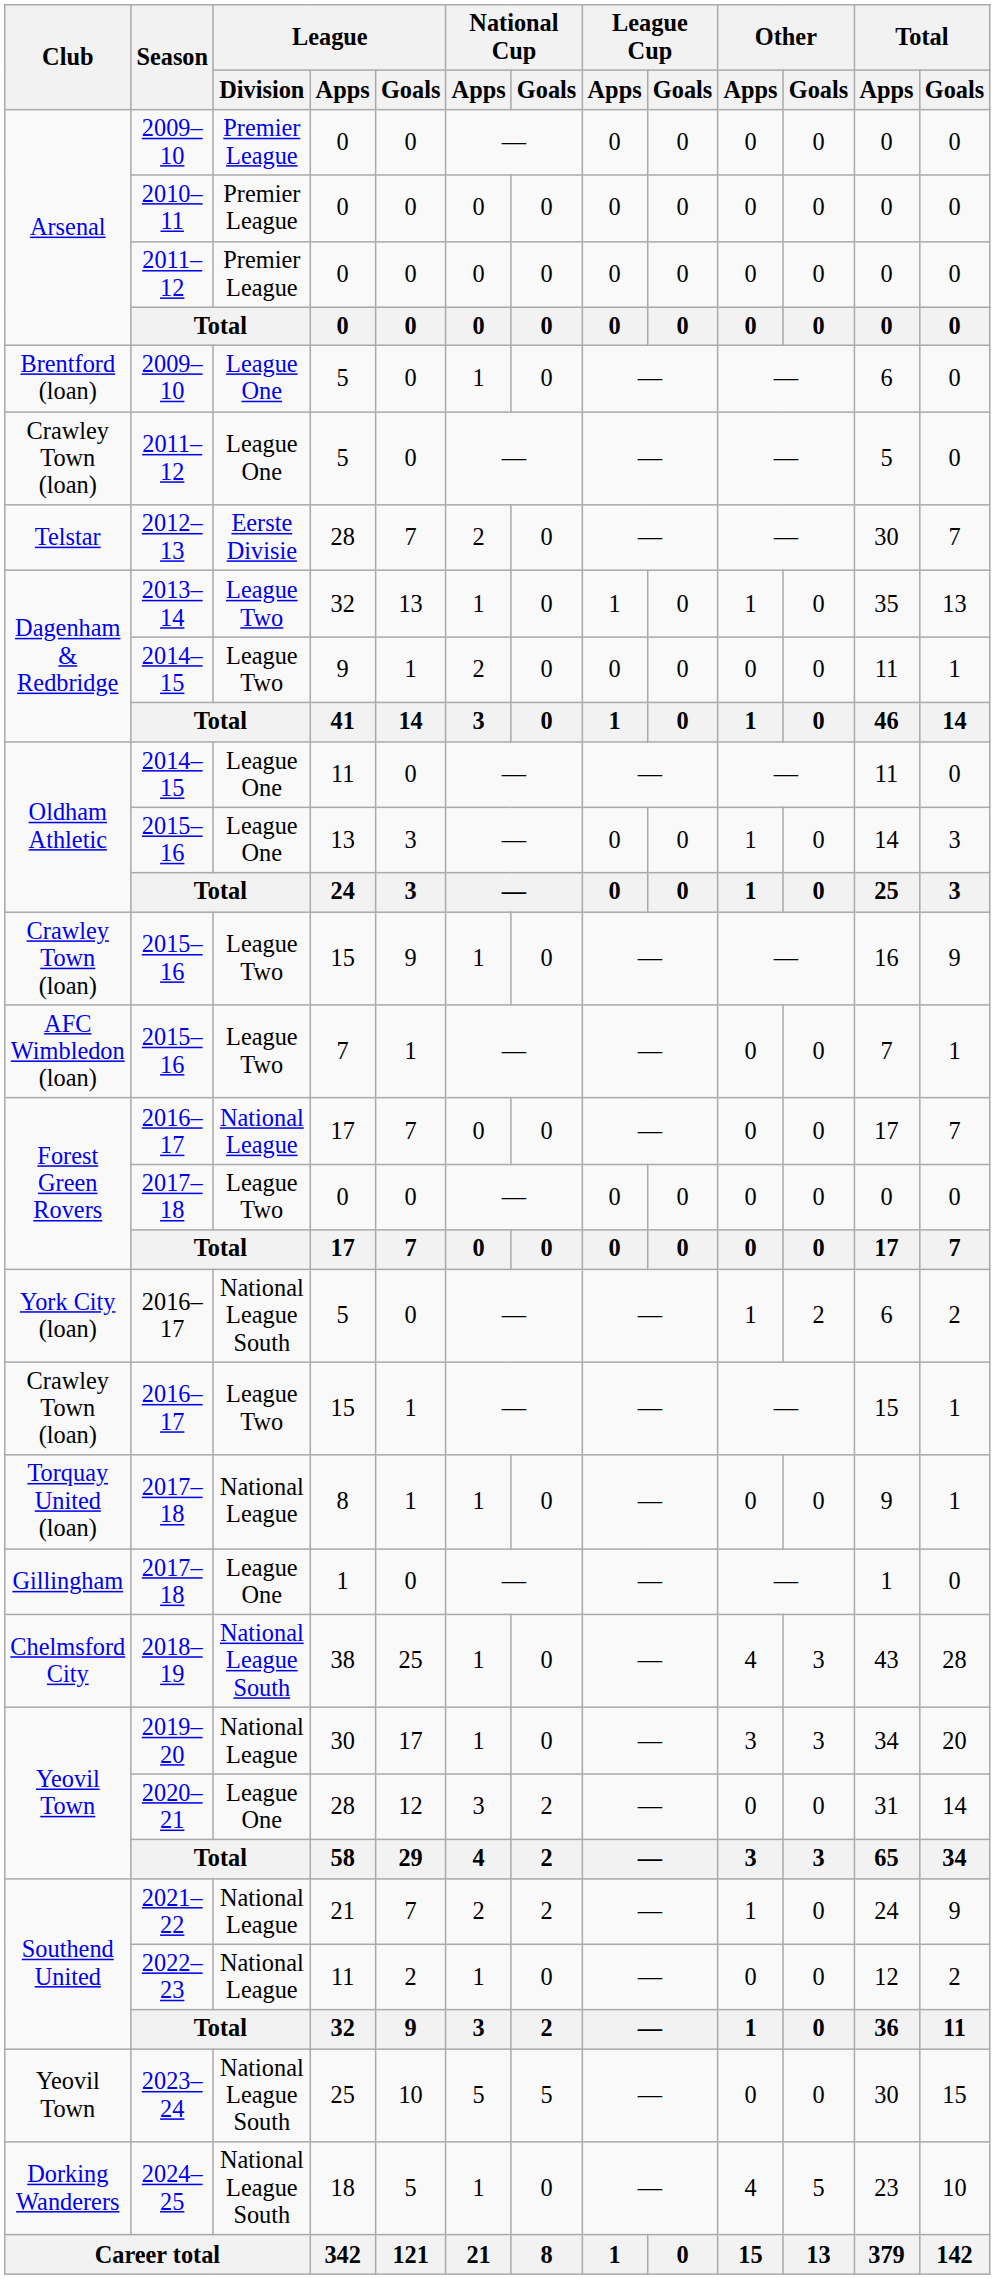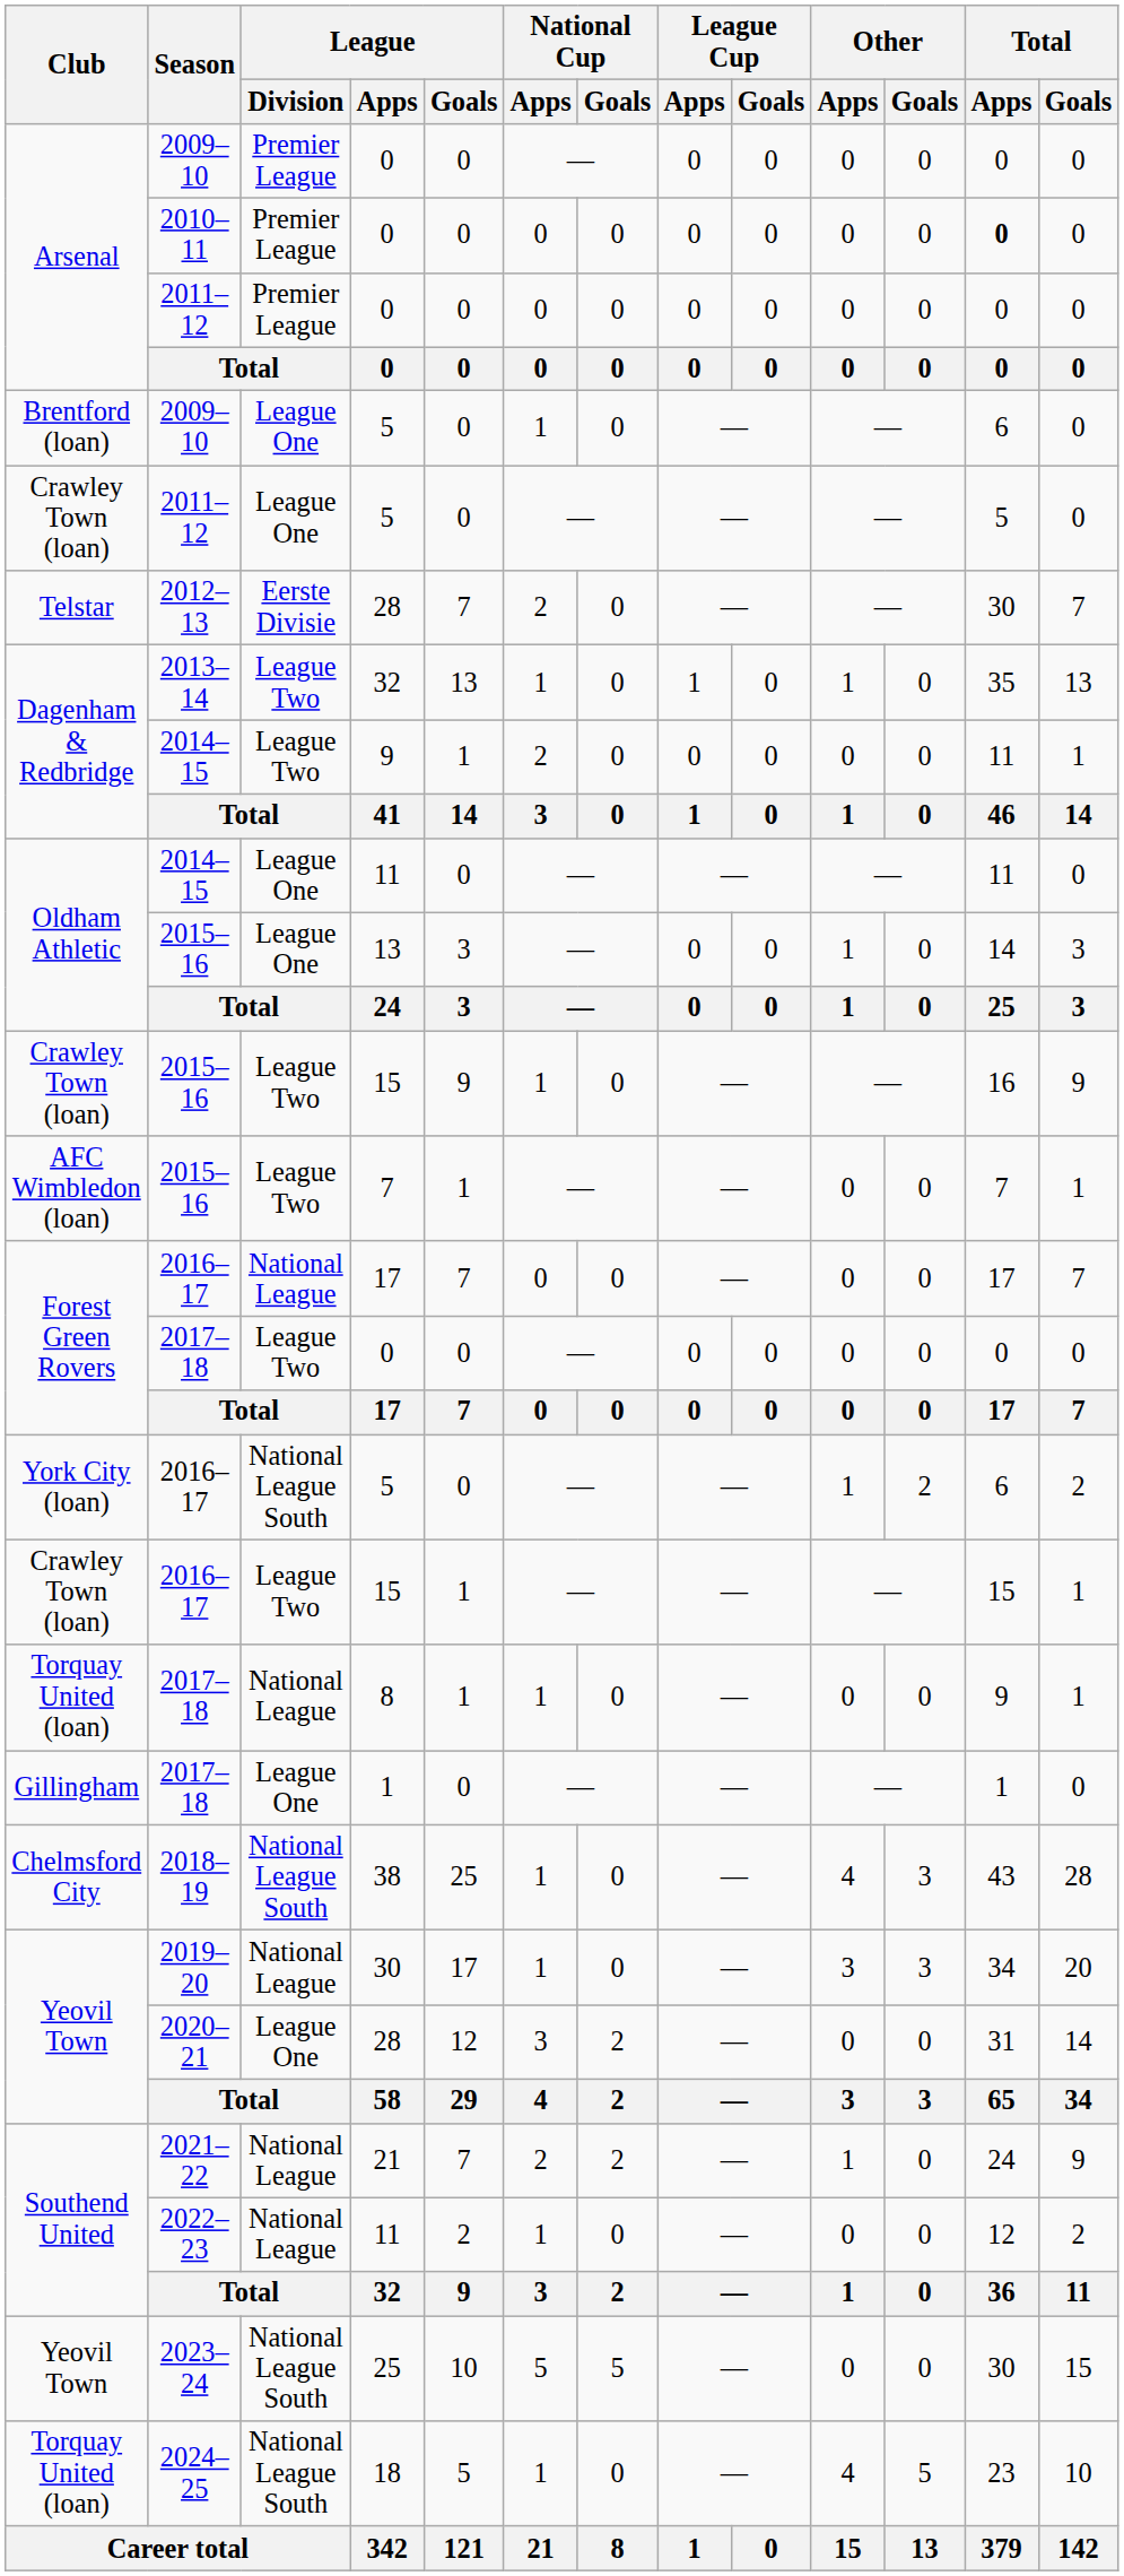2010–11 / 0 | Total / Apps: normal -> bold
18 | Club: Dorking Wanderers -> Torquay United (loan)
